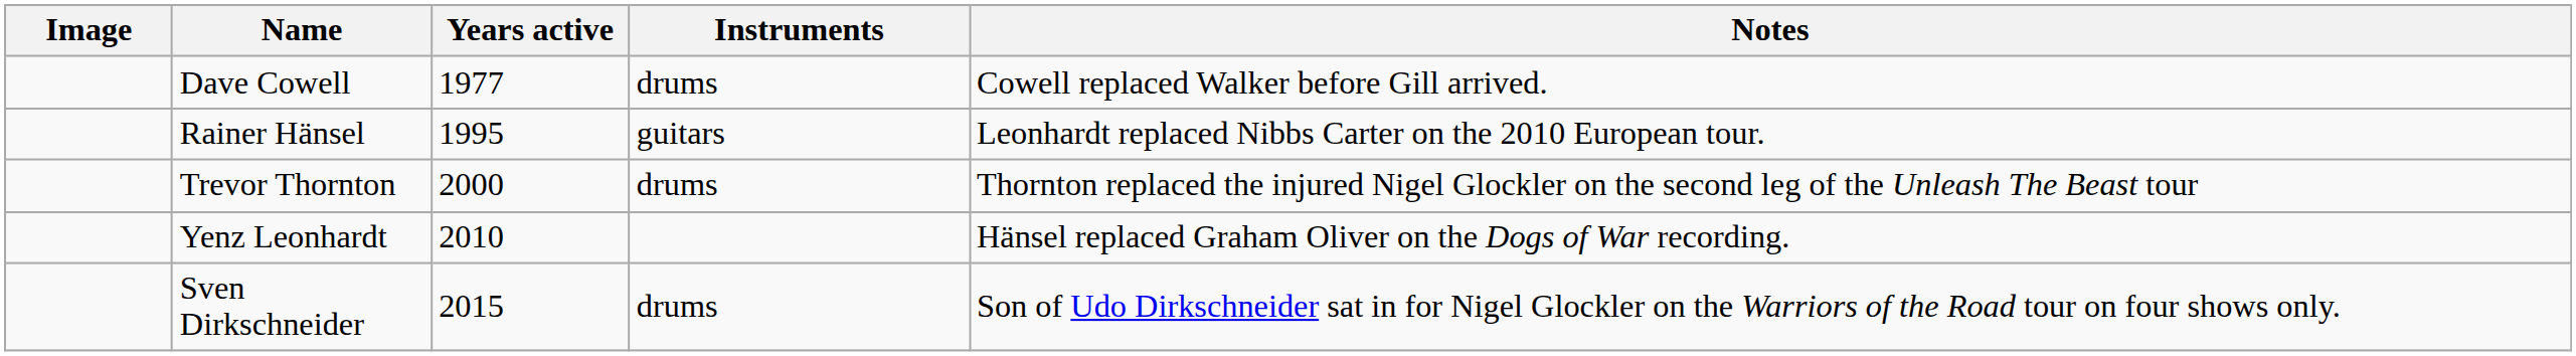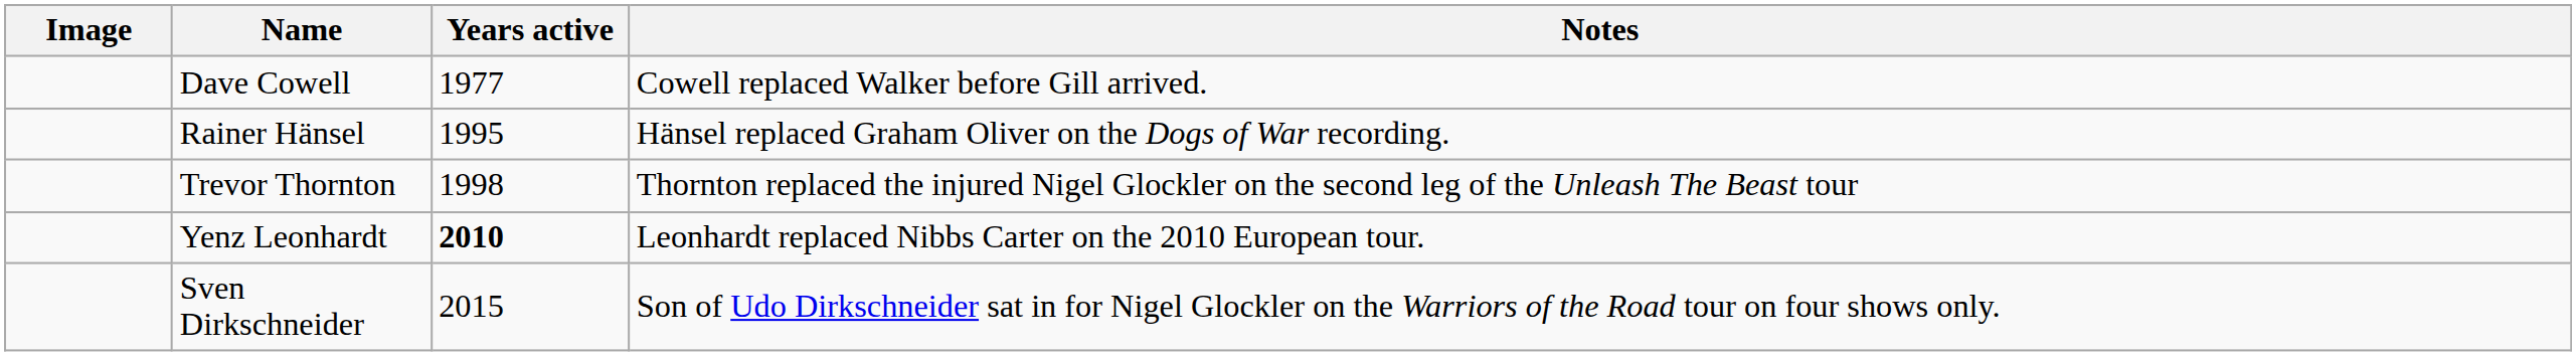- column: Instruments | drums | guitars | drums | drums
Rainer Hänsel | Notes: Leonhardt replaced Nibbs Carter on the 2010 European tour. -> Hänsel replaced Graham Oliver on the Dogs of War recording.
Trevor Thornton | Years active: 2000 -> 1998
Yenz Leonhardt | Years active: normal -> bold
Yenz Leonhardt | Notes: Hänsel replaced Graham Oliver on the Dogs of War recording. -> Leonhardt replaced Nibbs Carter on the 2010 European tour.
